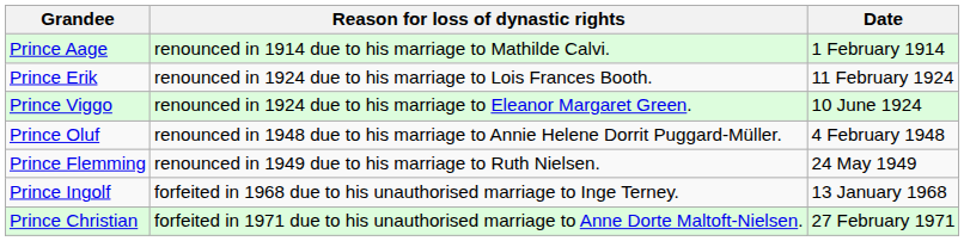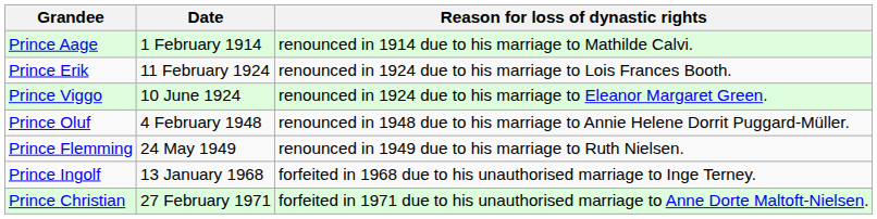columns swapped: Reason for loss of dynastic rights <-> Date
